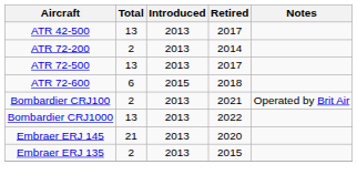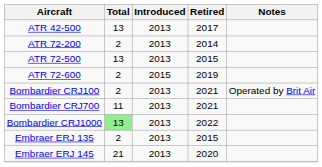ATR 72-500 | Retired: 2017 -> 2015
ATR 72-600 | Total: 6 -> 2
ATR 72-600 | Retired: 2018 -> 2019
+ row: Bombardier CRJ700 | 11 | 2013 | 2021
Bombardier CRJ1000 | Total: no background -> lightgreen background
rows swapped: Embraer ERJ 135 <-> Embraer ERJ 145
